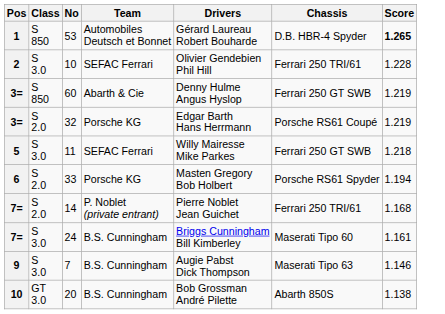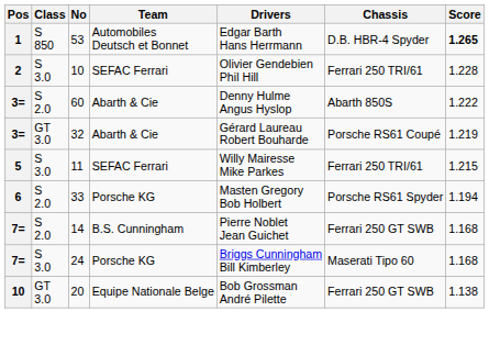53 | Drivers: Gérard Laureau Robert Bouharde -> Edgar Barth Hans Herrmann
60 | Class: S 850 -> S 2.0
60 | Chassis: Ferrari 250 GT SWB -> Abarth 850S
60 | Score: 1.219 -> 1.222
32 | Class: S 2.0 -> GT 3.0
32 | Team: Porsche KG -> Abarth & Cie
32 | Drivers: Edgar Barth Hans Herrmann -> Gérard Laureau Robert Bouharde
11 | Chassis: Ferrari 250 GT SWB -> Ferrari 250 TRI/61
11 | Score: 1.218 -> 1.215
14 | Team: P. Noblet (private entrant) -> B.S. Cunningham
14 | Chassis: Ferrari 250 TRI/61 -> Ferrari 250 GT SWB
24 | Team: B.S. Cunningham -> Porsche KG
24 | Score: 1.161 -> 1.168
- row: 9 | S 3.0 | 7 | B.S. Cunningham | Augie Pabst Dick Thompson | Maserati Tipo 63 | 1.146
20 | Team: B.S. Cunningham -> Equipe Nationale Belge
20 | Chassis: Abarth 850S -> Ferrari 250 GT SWB
